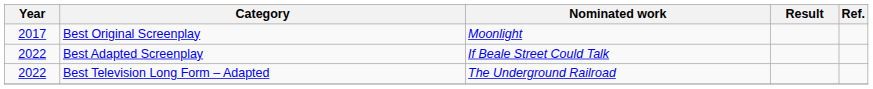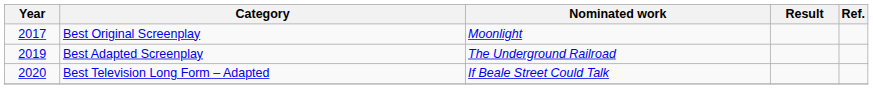Best Adapted Screenplay | Year: 2022 -> 2019
Best Adapted Screenplay | Nominated work: If Beale Street Could Talk -> The Underground Railroad
Best Television Long Form – Adapted | Year: 2022 -> 2020
Best Television Long Form – Adapted | Nominated work: The Underground Railroad -> If Beale Street Could Talk
